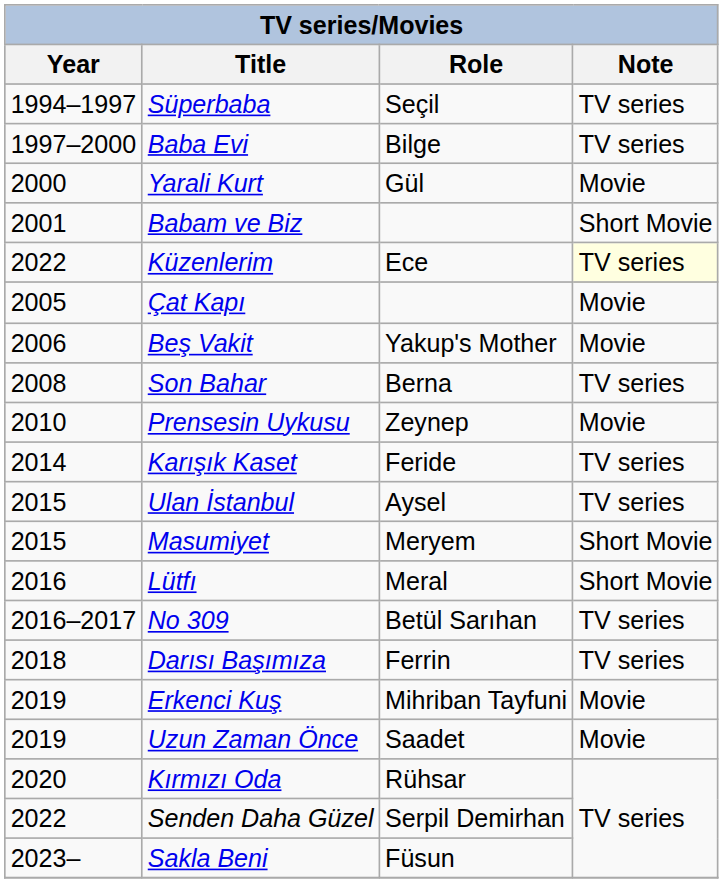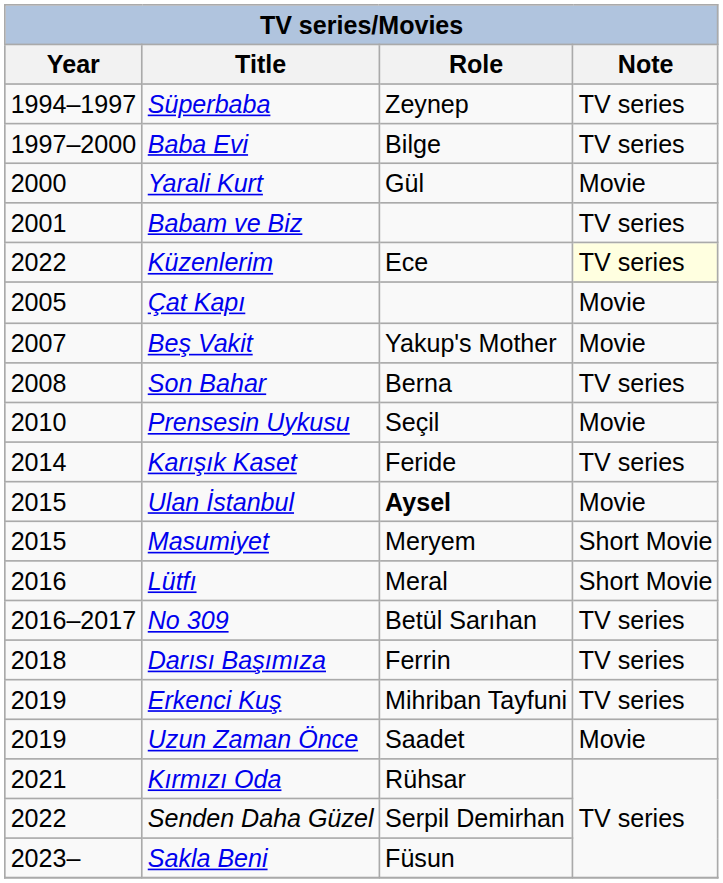Süperbaba | Role: Seçil -> Zeynep
Babam ve Biz | Note: Short Movie -> TV series
Beş Vakit | Year: 2006 -> 2007
Prensesin Uykusu | Role: Zeynep -> Seçil
Ulan İstanbul | Role: normal -> bold
Ulan İstanbul | Note: TV series -> Movie
Erkenci Kuş | Note: Movie -> TV series
Kırmızı Oda | Year: 2020 -> 2021
